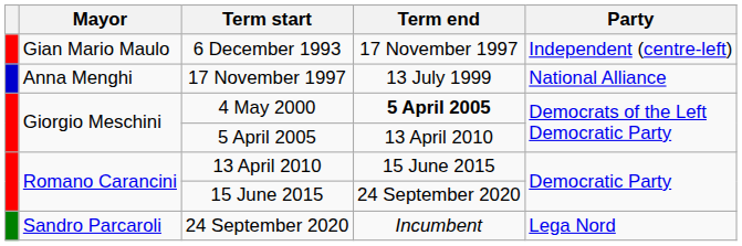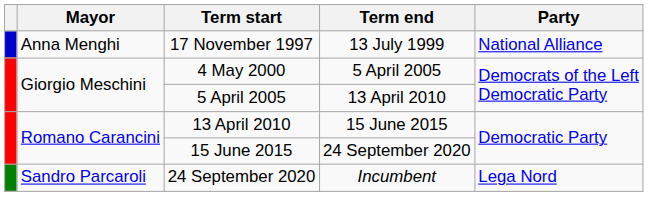- row: Gian Mario Maulo | 6 December 1993 | 17 November 1997 | Independent (centre-left)
4 May 2000 | Term end: bold -> normal
